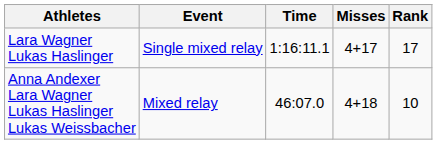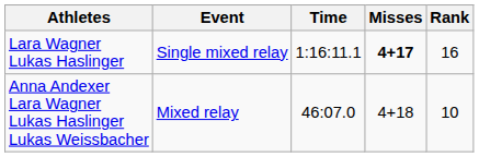Lara Wagner Lukas Haslinger | Misses: normal -> bold
Lara Wagner Lukas Haslinger | Rank: 17 -> 16
